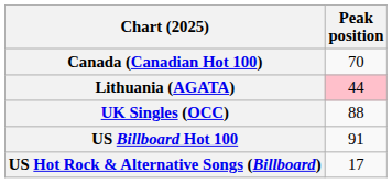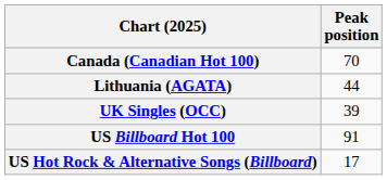Lithuania (AGATA) | Peak position: pink background -> no background
UK Singles (OCC) | Peak position: 88 -> 39
